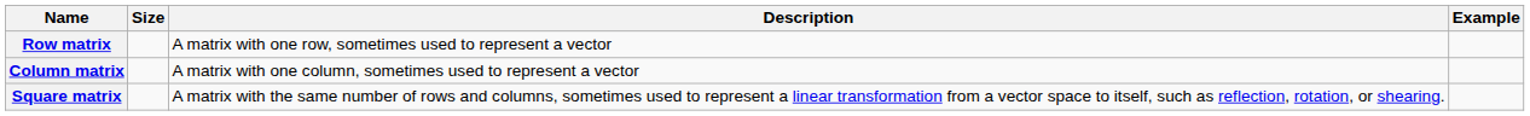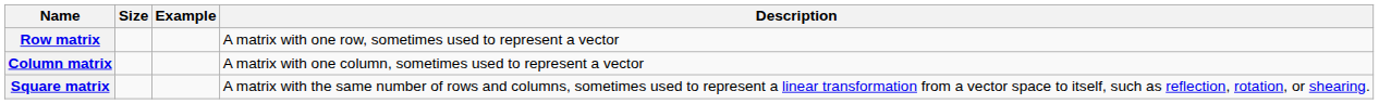columns swapped: Example <-> Description
